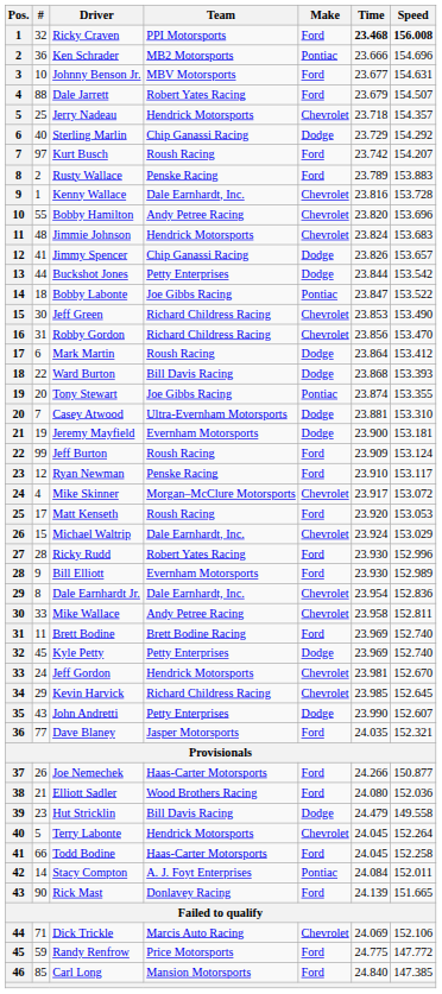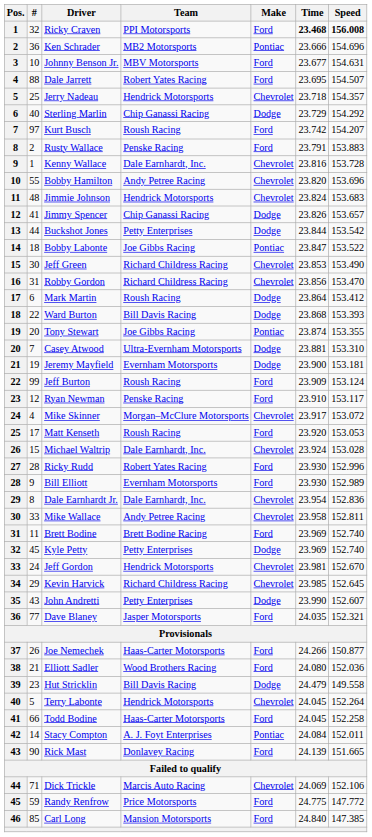Dale Jarrett | Time: 23.679 -> 23.695
Rusty Wallace | Time: 23.789 -> 23.791
Michael Waltrip | Speed: 153.029 -> 153.028
